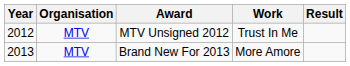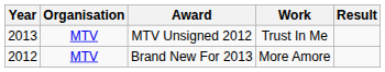MTV Unsigned 2012 | Year: 2012 -> 2013
Brand New For 2013 | Year: 2013 -> 2012
